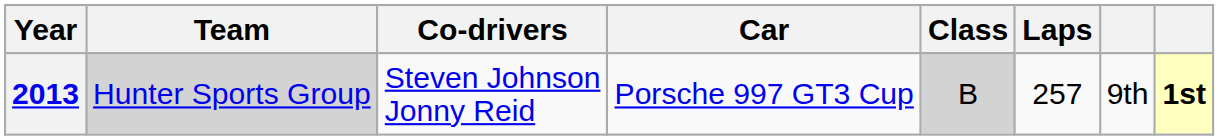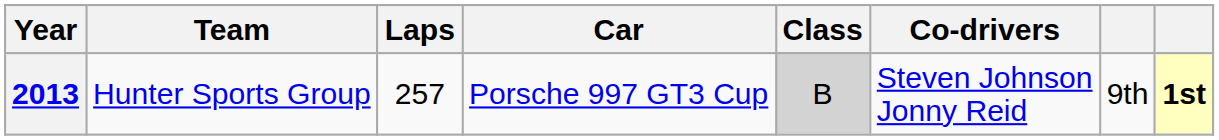columns swapped: Co-drivers <-> Laps
2013 | Team: lightgrey background -> no background
